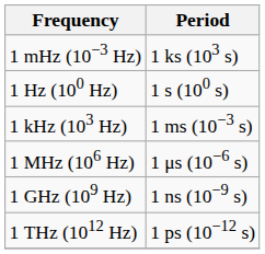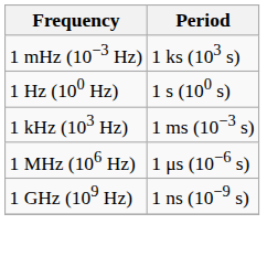- row: 1 THz (1012 Hz) | 1 ps (10−12 s)
